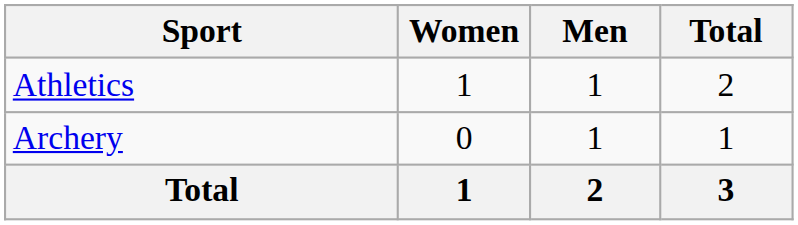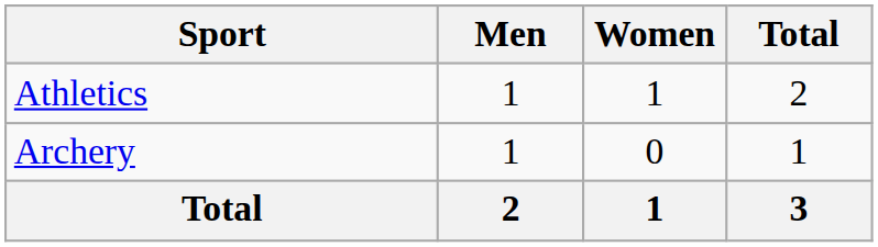columns swapped: Men <-> Women
